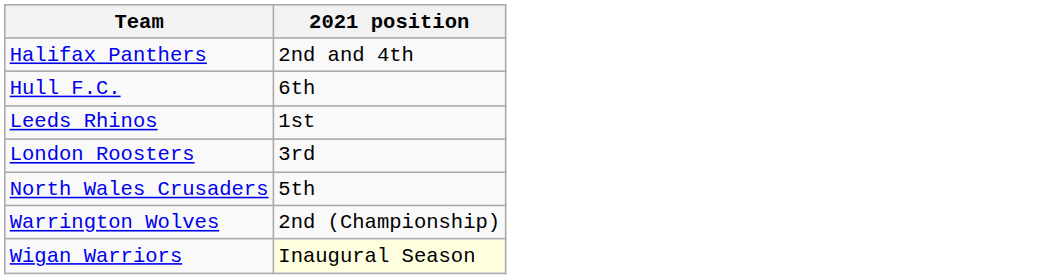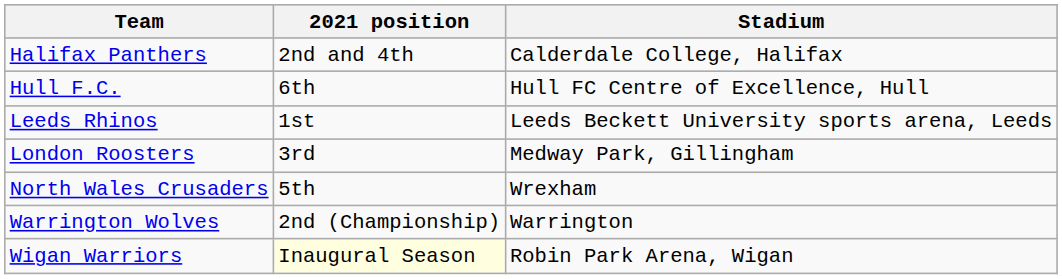+ column: Stadium | Calderdale College, Halifax | Hull FC Centre of Excellence, Hull | Leeds Beckett University sports arena, Leeds | Medway Park, Gillingham | Wrexham | Warrington | Robin Park Arena, Wigan
